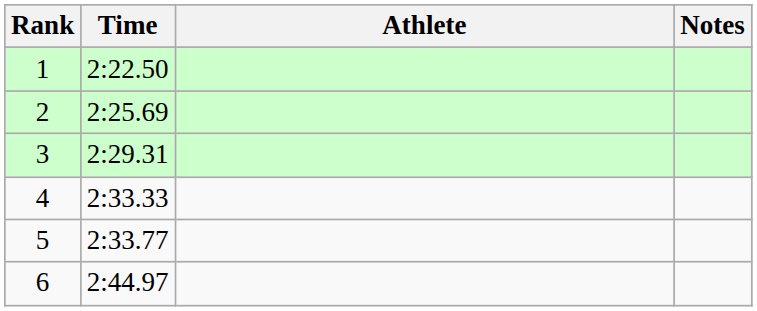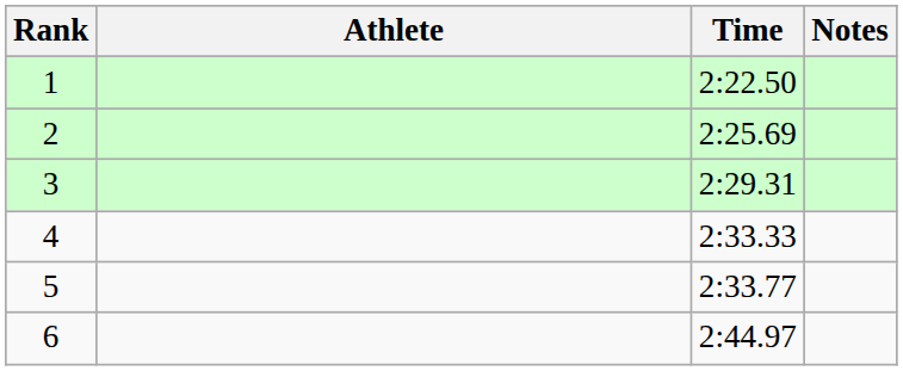columns swapped: Athlete <-> Time
